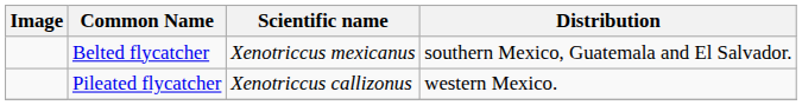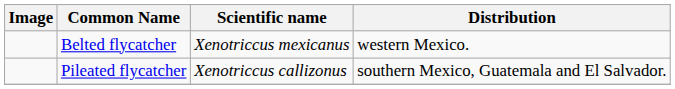Belted flycatcher | Distribution: southern Mexico, Guatemala and El Salvador. -> western Mexico.
Pileated flycatcher | Distribution: western Mexico. -> southern Mexico, Guatemala and El Salvador.
